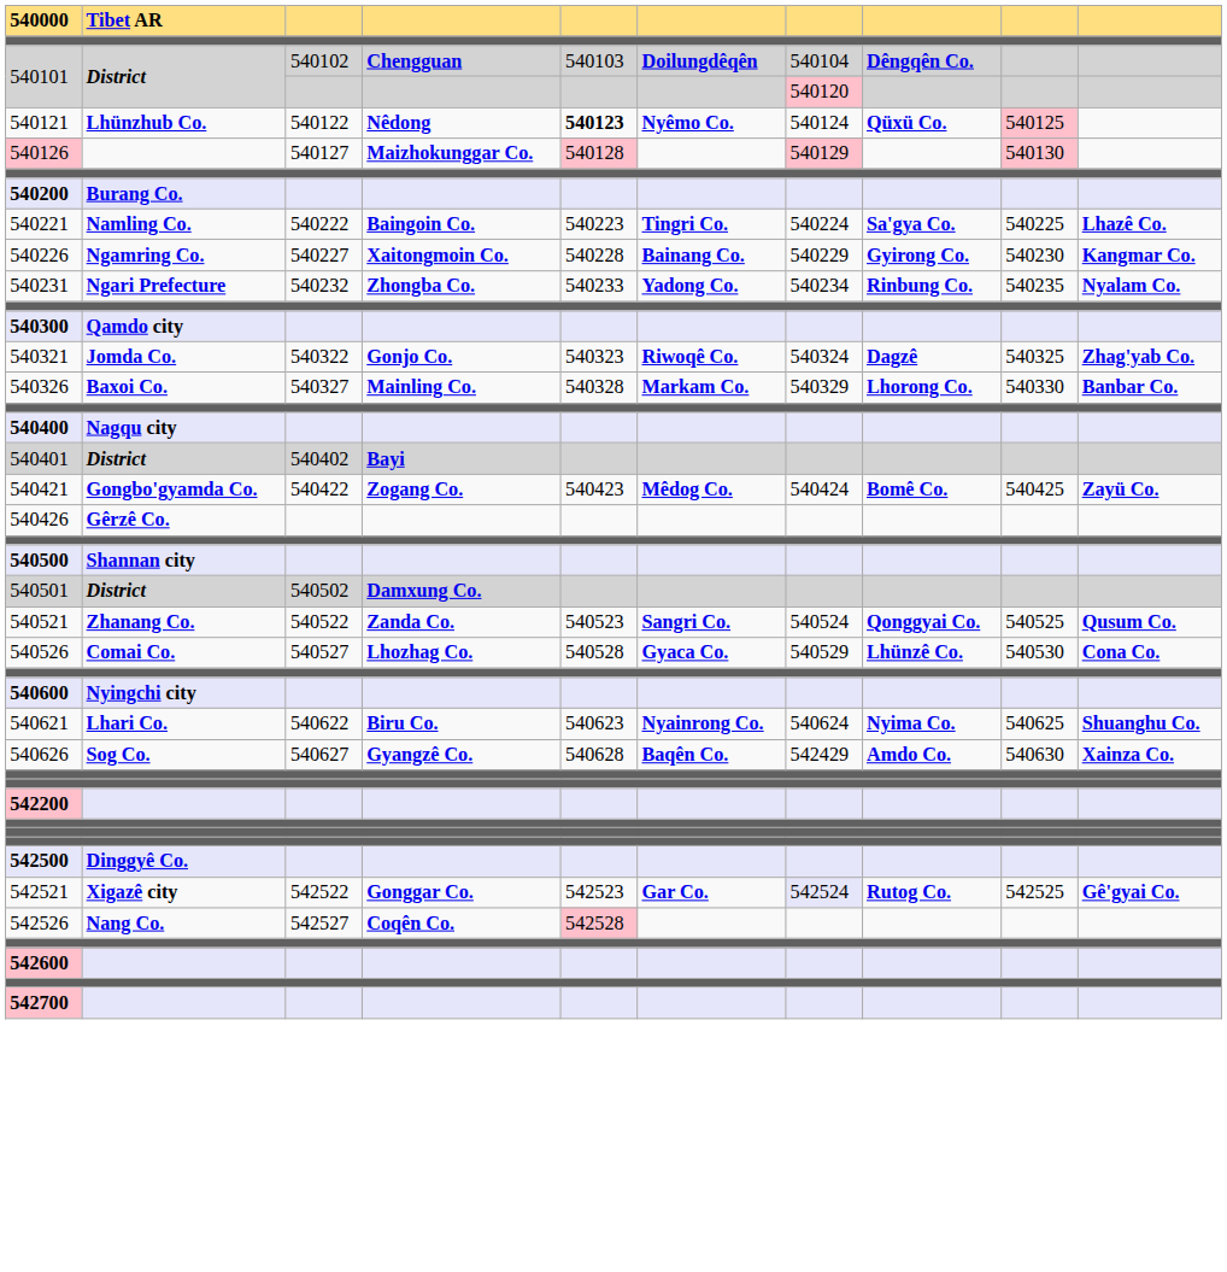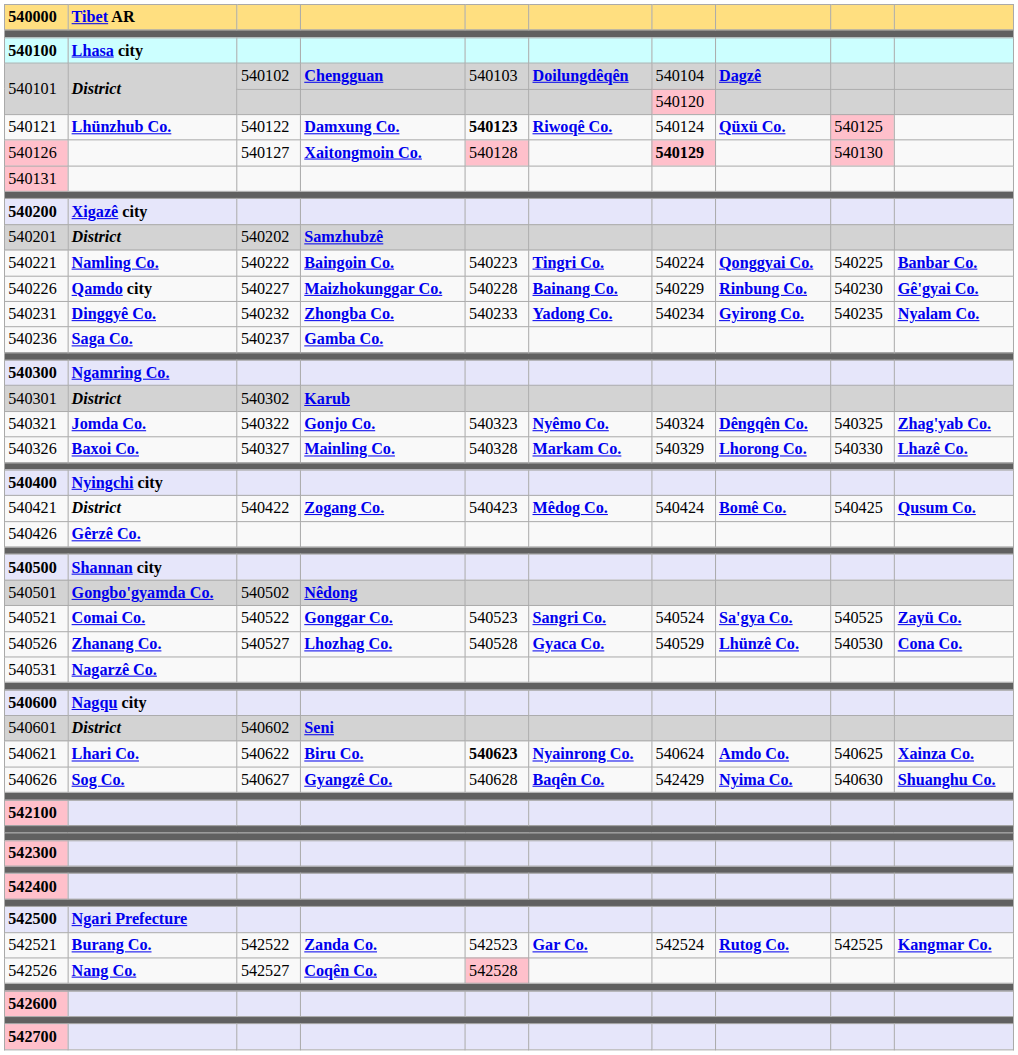+ row: 540100 | Lhasa city
540101 / 540102 | column 8: Dêngqên Co. -> Dagzê
540121 | column 4: Nêdong -> Damxung Co.
540121 | column 6: Nyêmo Co. -> Riwoqê Co.
540126 | column 4: Maizhokunggar Co. -> Xaitongmoin Co.
540126 | column 7: normal -> bold
+ row: 540131
540200 | column 2: Burang Co. -> Xigazê city
+ row: 540201 | District | 540202 | Samzhubzê
540221 | column 8: Sa'gya Co. -> Qonggyai Co.
540221 | column 10: Lhazê Co. -> Banbar Co.
540226 | column 2: Ngamring Co. -> Qamdo city
540226 | column 4: Xaitongmoin Co. -> Maizhokunggar Co.
540226 | column 8: Gyirong Co. -> Rinbung Co.
540226 | column 10: Kangmar Co. -> Gê'gyai Co.
540231 | column 2: Ngari Prefecture -> Dinggyê Co.
540231 | column 8: Rinbung Co. -> Gyirong Co.
+ row: 540236 | Saga Co. | 540237 | Gamba Co.
540300 | column 2: Qamdo city -> Ngamring Co.
+ row: 540301 | District | 540302 | Karub
540321 | column 6: Riwoqê Co. -> Nyêmo Co.
540321 | column 8: Dagzê -> Dêngqên Co.
540326 | column 10: Banbar Co. -> Lhazê Co.
540400 | column 2: Nagqu city -> Nyingchi city
- row: 540401 | District | 540402 | Bayi
540421 | column 2: Gongbo'gyamda Co. -> District
540421 | column 10: Zayü Co. -> Qusum Co.
540501 | column 2: District -> Gongbo'gyamda Co.
540501 | column 4: Damxung Co. -> Nêdong
540521 | column 2: Zhanang Co. -> Comai Co.
540521 | column 4: Zanda Co. -> Gonggar Co.
540521 | column 8: Qonggyai Co. -> Sa'gya Co.
540521 | column 10: Qusum Co. -> Zayü Co.
540526 | column 2: Comai Co. -> Zhanang Co.
+ row: 540531 | Nagarzê Co.
540600 | column 2: Nyingchi city -> Nagqu city
+ row: 540601 | District | 540602 | Seni
540621 | column 5: normal -> bold
540621 | column 8: Nyima Co. -> Amdo Co.
540621 | column 10: Shuanghu Co. -> Xainza Co.
540626 | column 8: Amdo Co. -> Nyima Co.
540626 | column 10: Xainza Co. -> Shuanghu Co.
+ row: 542100
- row: 542200
+ row: 542300
+ row: 542400
542500 | column 2: Dinggyê Co. -> Ngari Prefecture
542521 | column 2: Xigazê city -> Burang Co.
542521 | column 4: Gonggar Co. -> Zanda Co.
542521 | column 7: lavender background -> no background
542521 | column 10: Gê'gyai Co. -> Kangmar Co.
